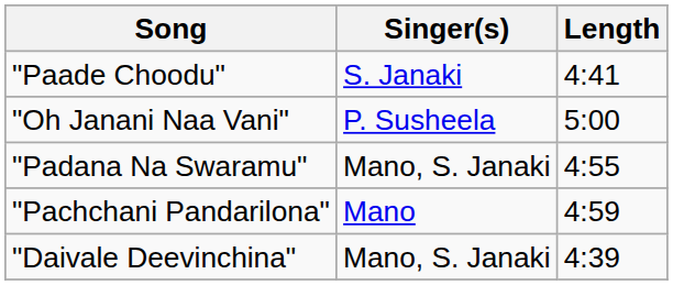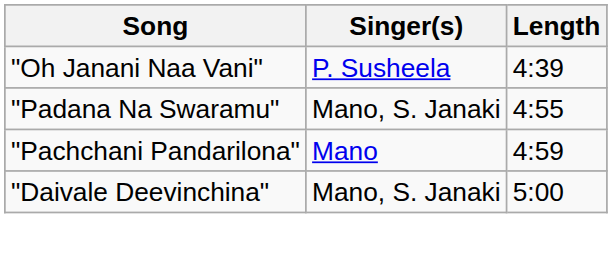- row: "Paade Choodu" | S. Janaki | 4:41
"Oh Janani Naa Vani" | Length: 5:00 -> 4:39
"Daivale Deevinchina" | Length: 4:39 -> 5:00
